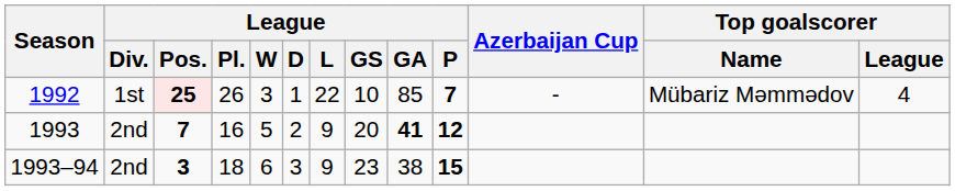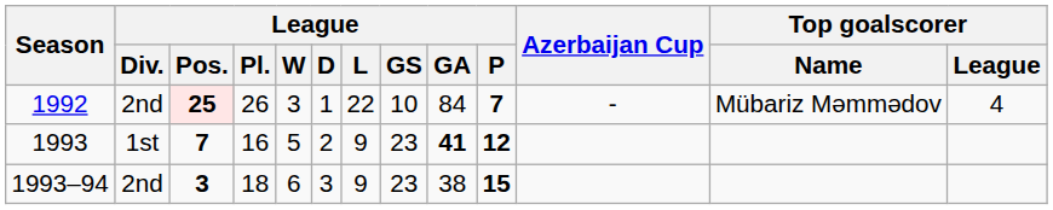1992 | League / Div.: 1st -> 2nd
1992 | League / GA: 85 -> 84
1993 | League / Div.: 2nd -> 1st
1993 | League / GS: 20 -> 23
